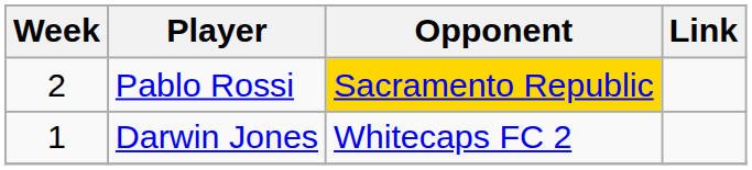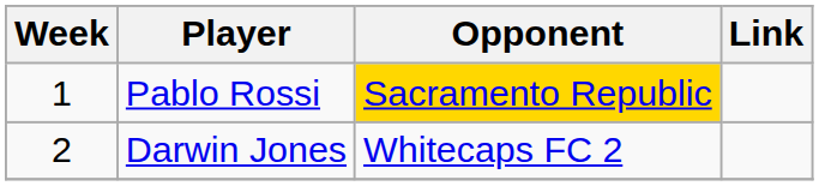Pablo Rossi | Week: 2 -> 1
Darwin Jones | Week: 1 -> 2
